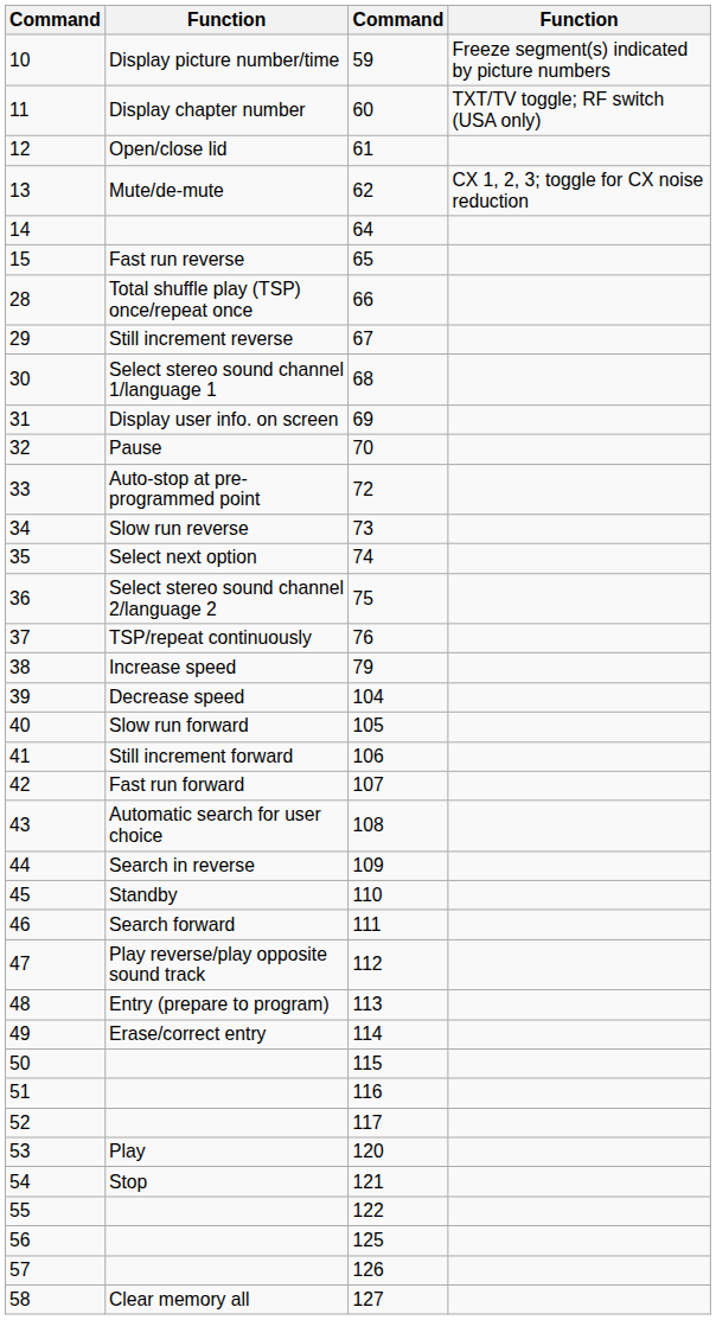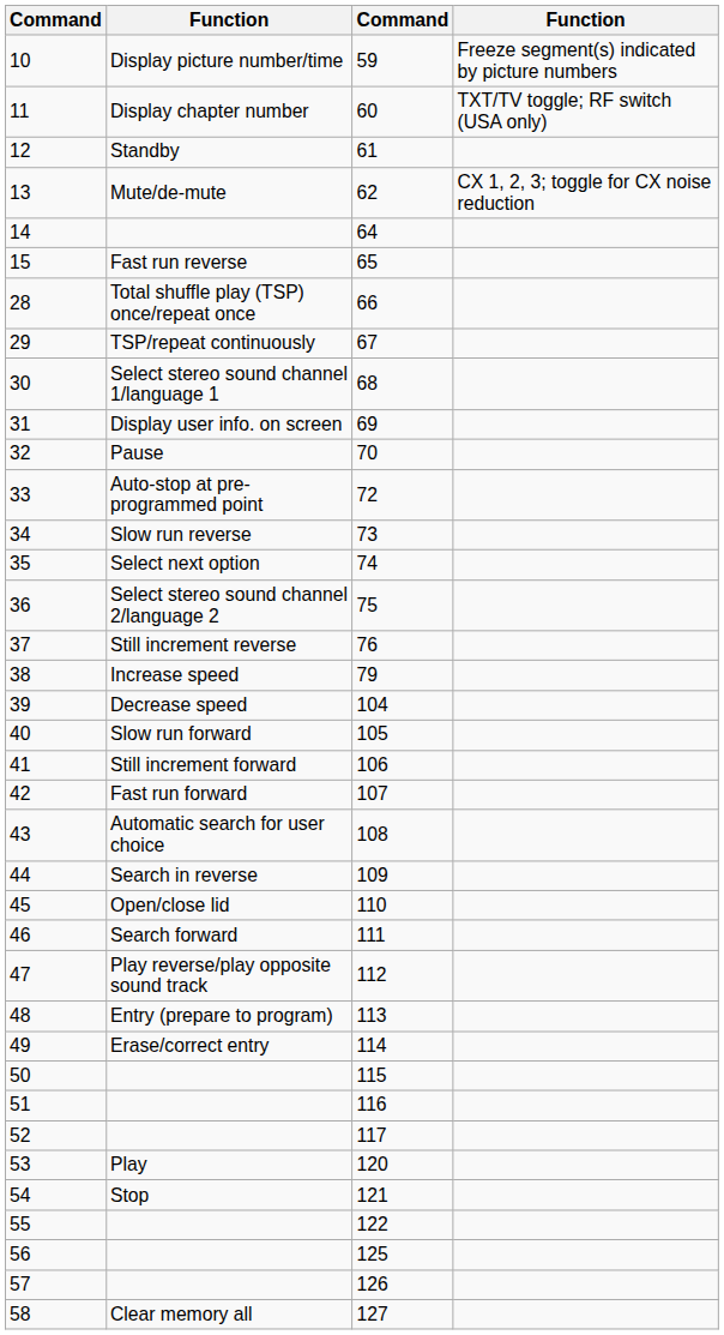12 | column 2: Open/close lid -> Standby
29 | column 2: Still increment reverse -> TSP/repeat continuously
37 | column 2: TSP/repeat continuously -> Still increment reverse
45 | column 2: Standby -> Open/close lid
